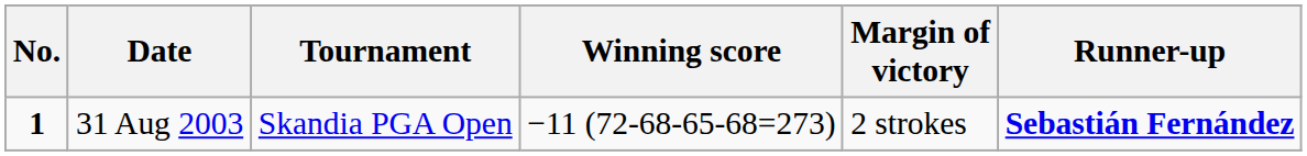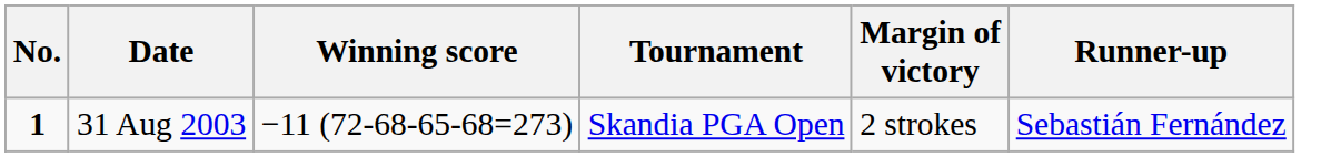columns swapped: Tournament <-> Winning score
31 Aug 2003 | Runner-up: bold -> normal
